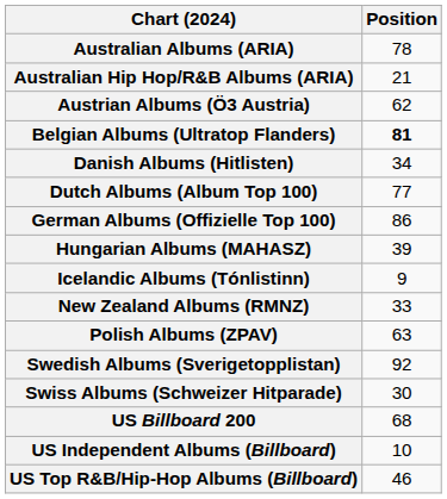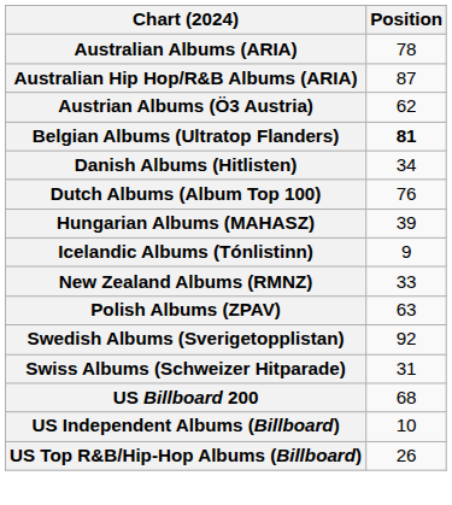Australian Hip Hop/R&B Albums (ARIA) | Position: 21 -> 87
Dutch Albums (Album Top 100) | Position: 77 -> 76
- row: German Albums (Offizielle Top 100) | 86
Swiss Albums (Schweizer Hitparade) | Position: 30 -> 31
US Top R&B/Hip-Hop Albums (Billboard) | Position: 46 -> 26
